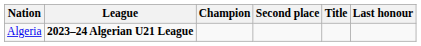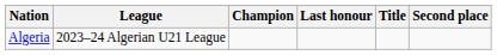columns swapped: Second place <-> Last honour
Algeria | League: bold -> normal
